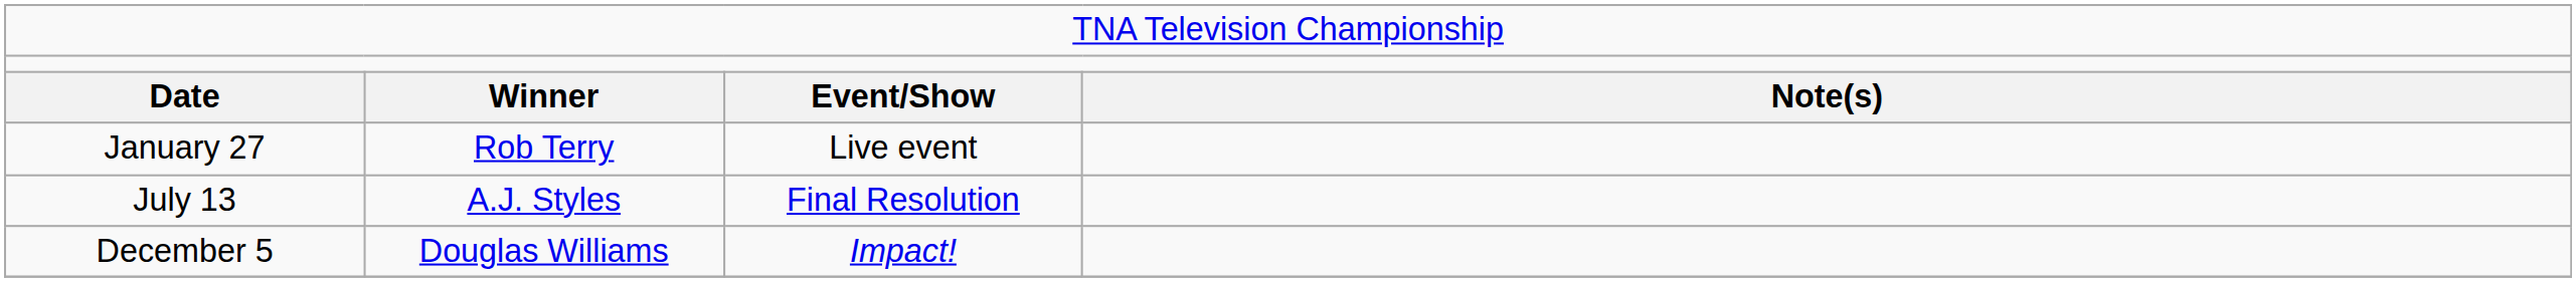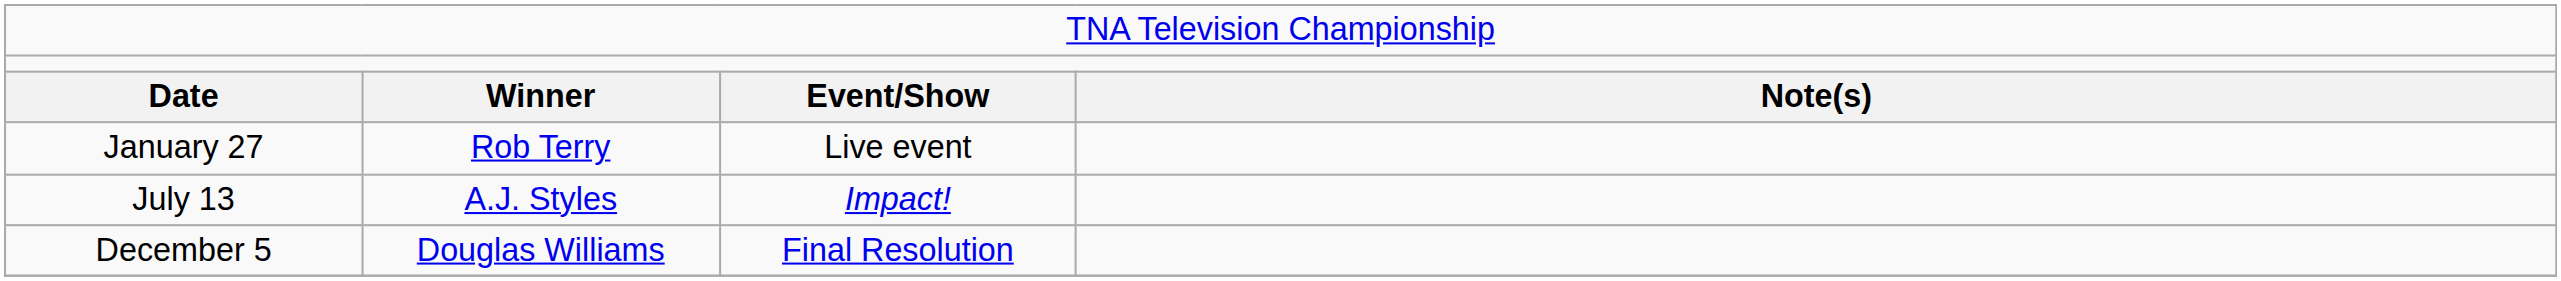July 13 | column 3: Final Resolution -> Impact!
December 5 | column 3: Impact! -> Final Resolution
